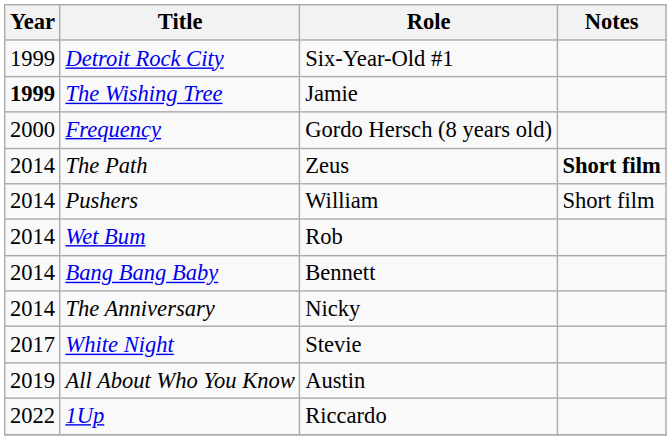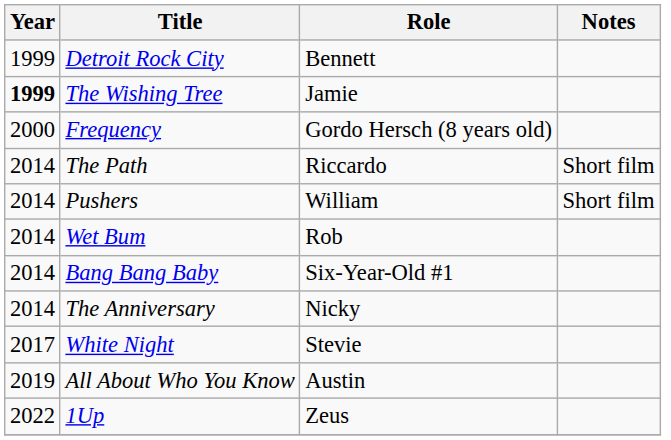Detroit Rock City | Role: Six-Year-Old #1 -> Bennett
The Path | Role: Zeus -> Riccardo
The Path | Notes: bold -> normal
Bang Bang Baby | Role: Bennett -> Six-Year-Old #1
1Up | Role: Riccardo -> Zeus
